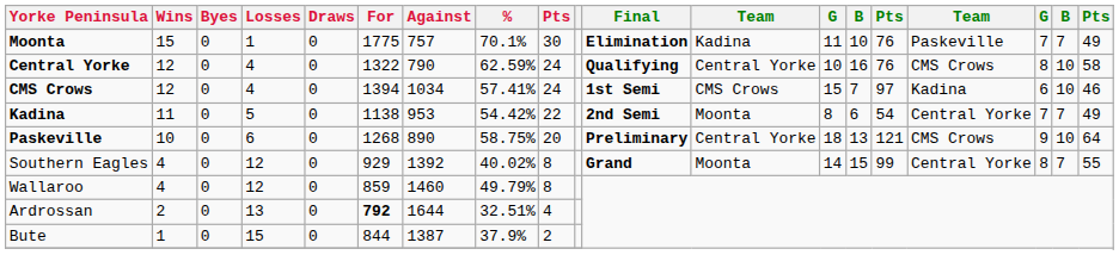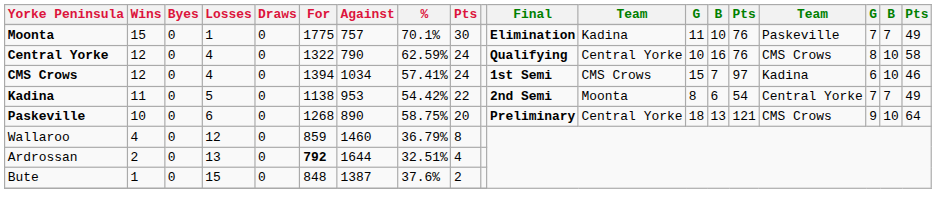- row: Southern Eagles | 4 | 0 | 12 | 0 | 929 | 1392 | 40.02% | 8 | Grand | Moonta | 14 | 15 | 99 | Central Yorke | 8 | 7 | 55
Wallaroo | %: 49.79% -> 36.79%
Bute | For: 844 -> 848
Bute | %: 37.9% -> 37.6%
